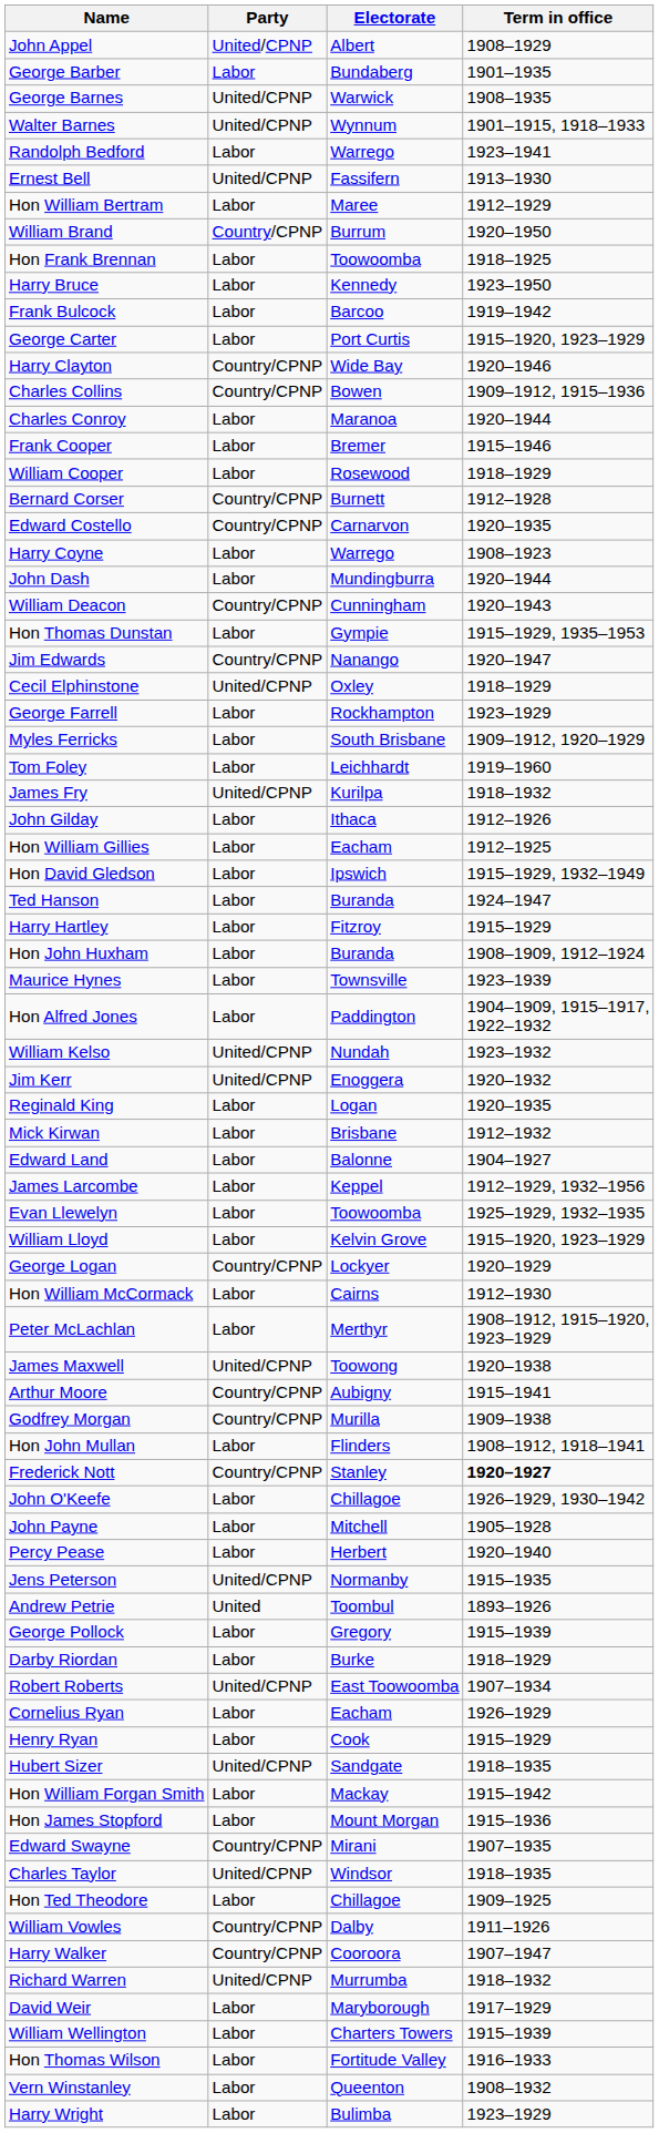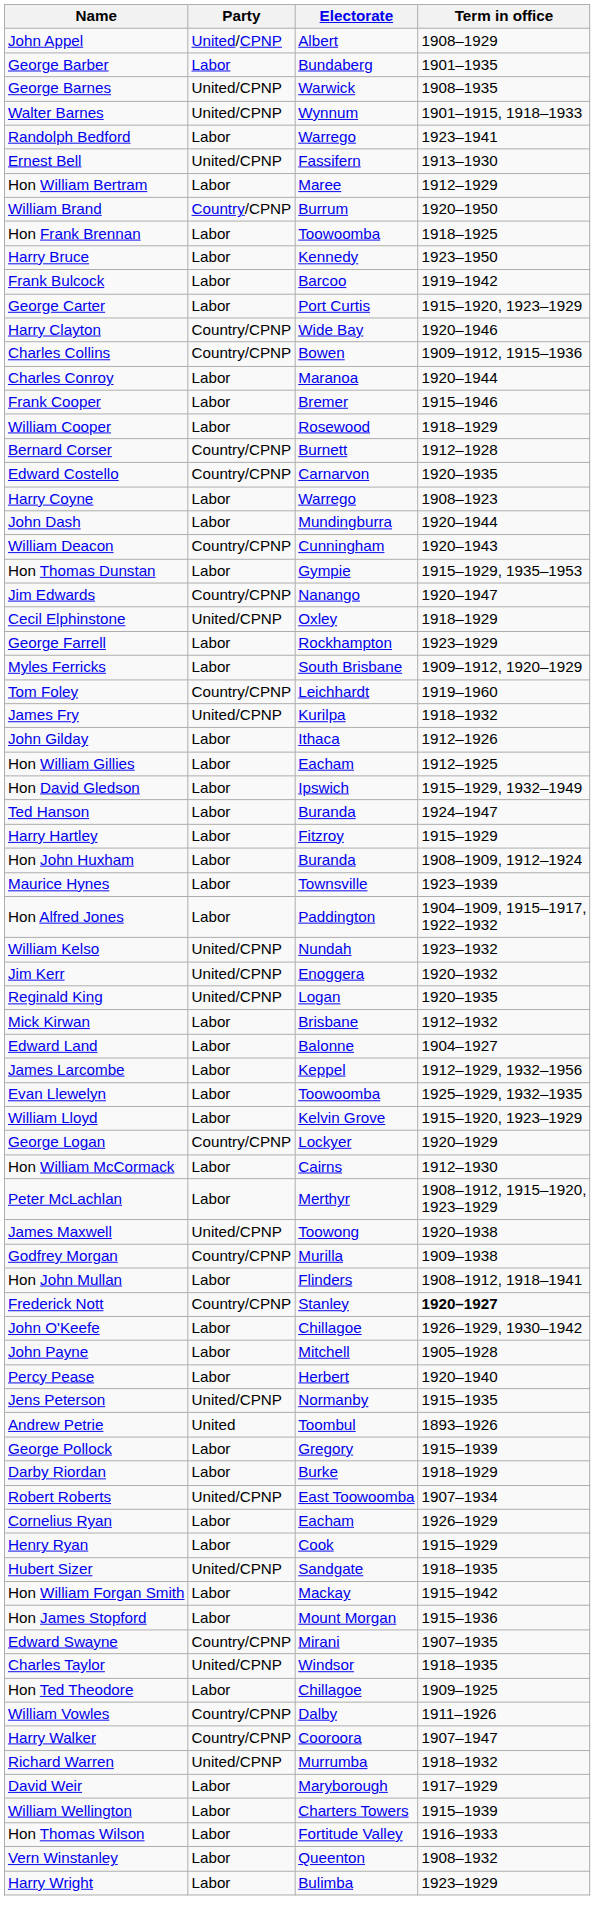Tom Foley | Party: Labor -> Country/CPNP
Reginald King | Party: Labor -> United/CPNP
- row: Arthur Moore | Country/CPNP | Aubigny | 1915–1941
